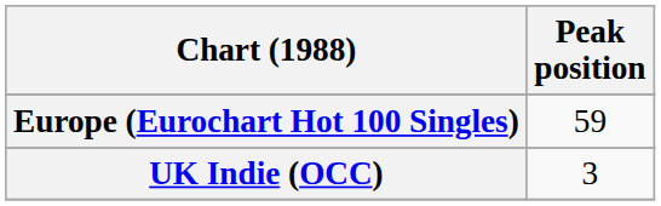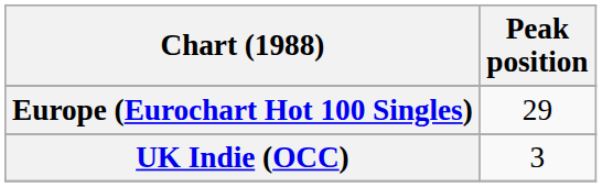Europe (Eurochart Hot 100 Singles) | Peak position: 59 -> 29
